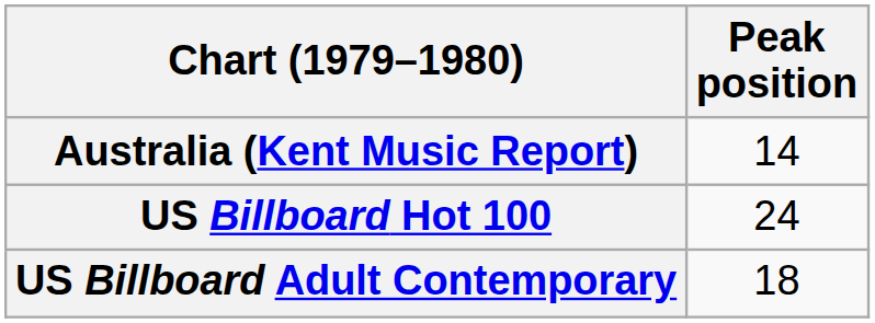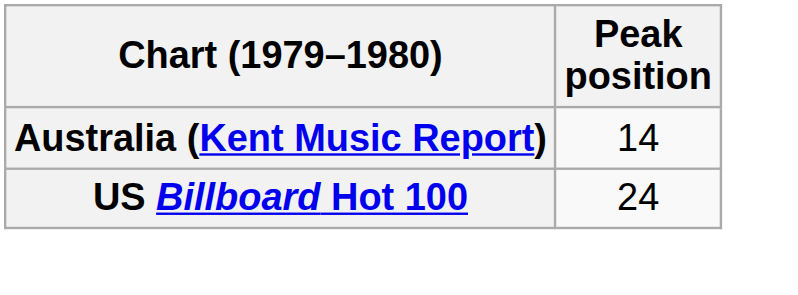- row: US Billboard Adult Contemporary | 18
